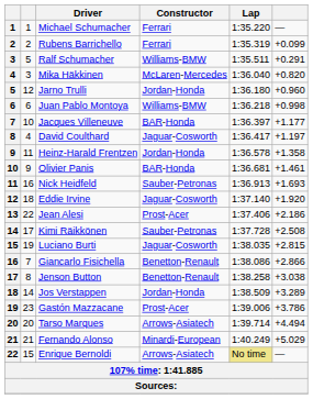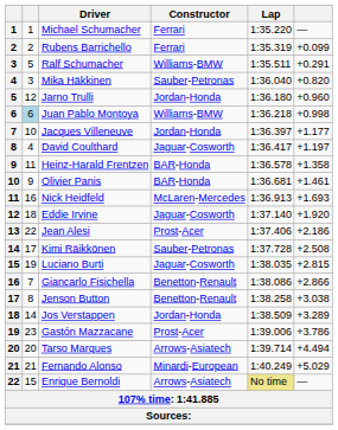Mika Häkkinen | Constructor: McLaren-Mercedes -> Sauber-Petronas
Juan Pablo Montoya | column 2: no background -> lightblue background
Jacques Villeneuve | Constructor: BAR-Honda -> Jordan-Honda
Heinz-Harald Frentzen | Constructor: Jordan-Honda -> BAR-Honda
Nick Heidfeld | Constructor: Sauber-Petronas -> McLaren-Mercedes
